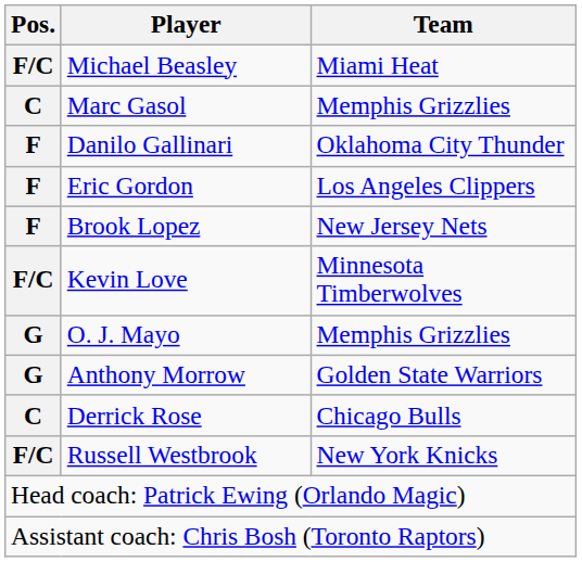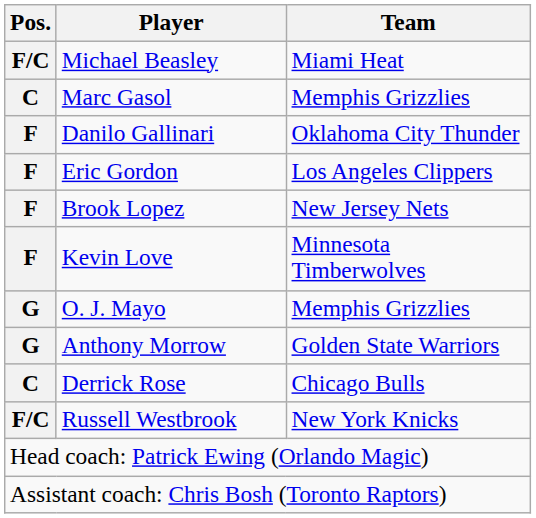Kevin Love | Pos.: F/C -> F
